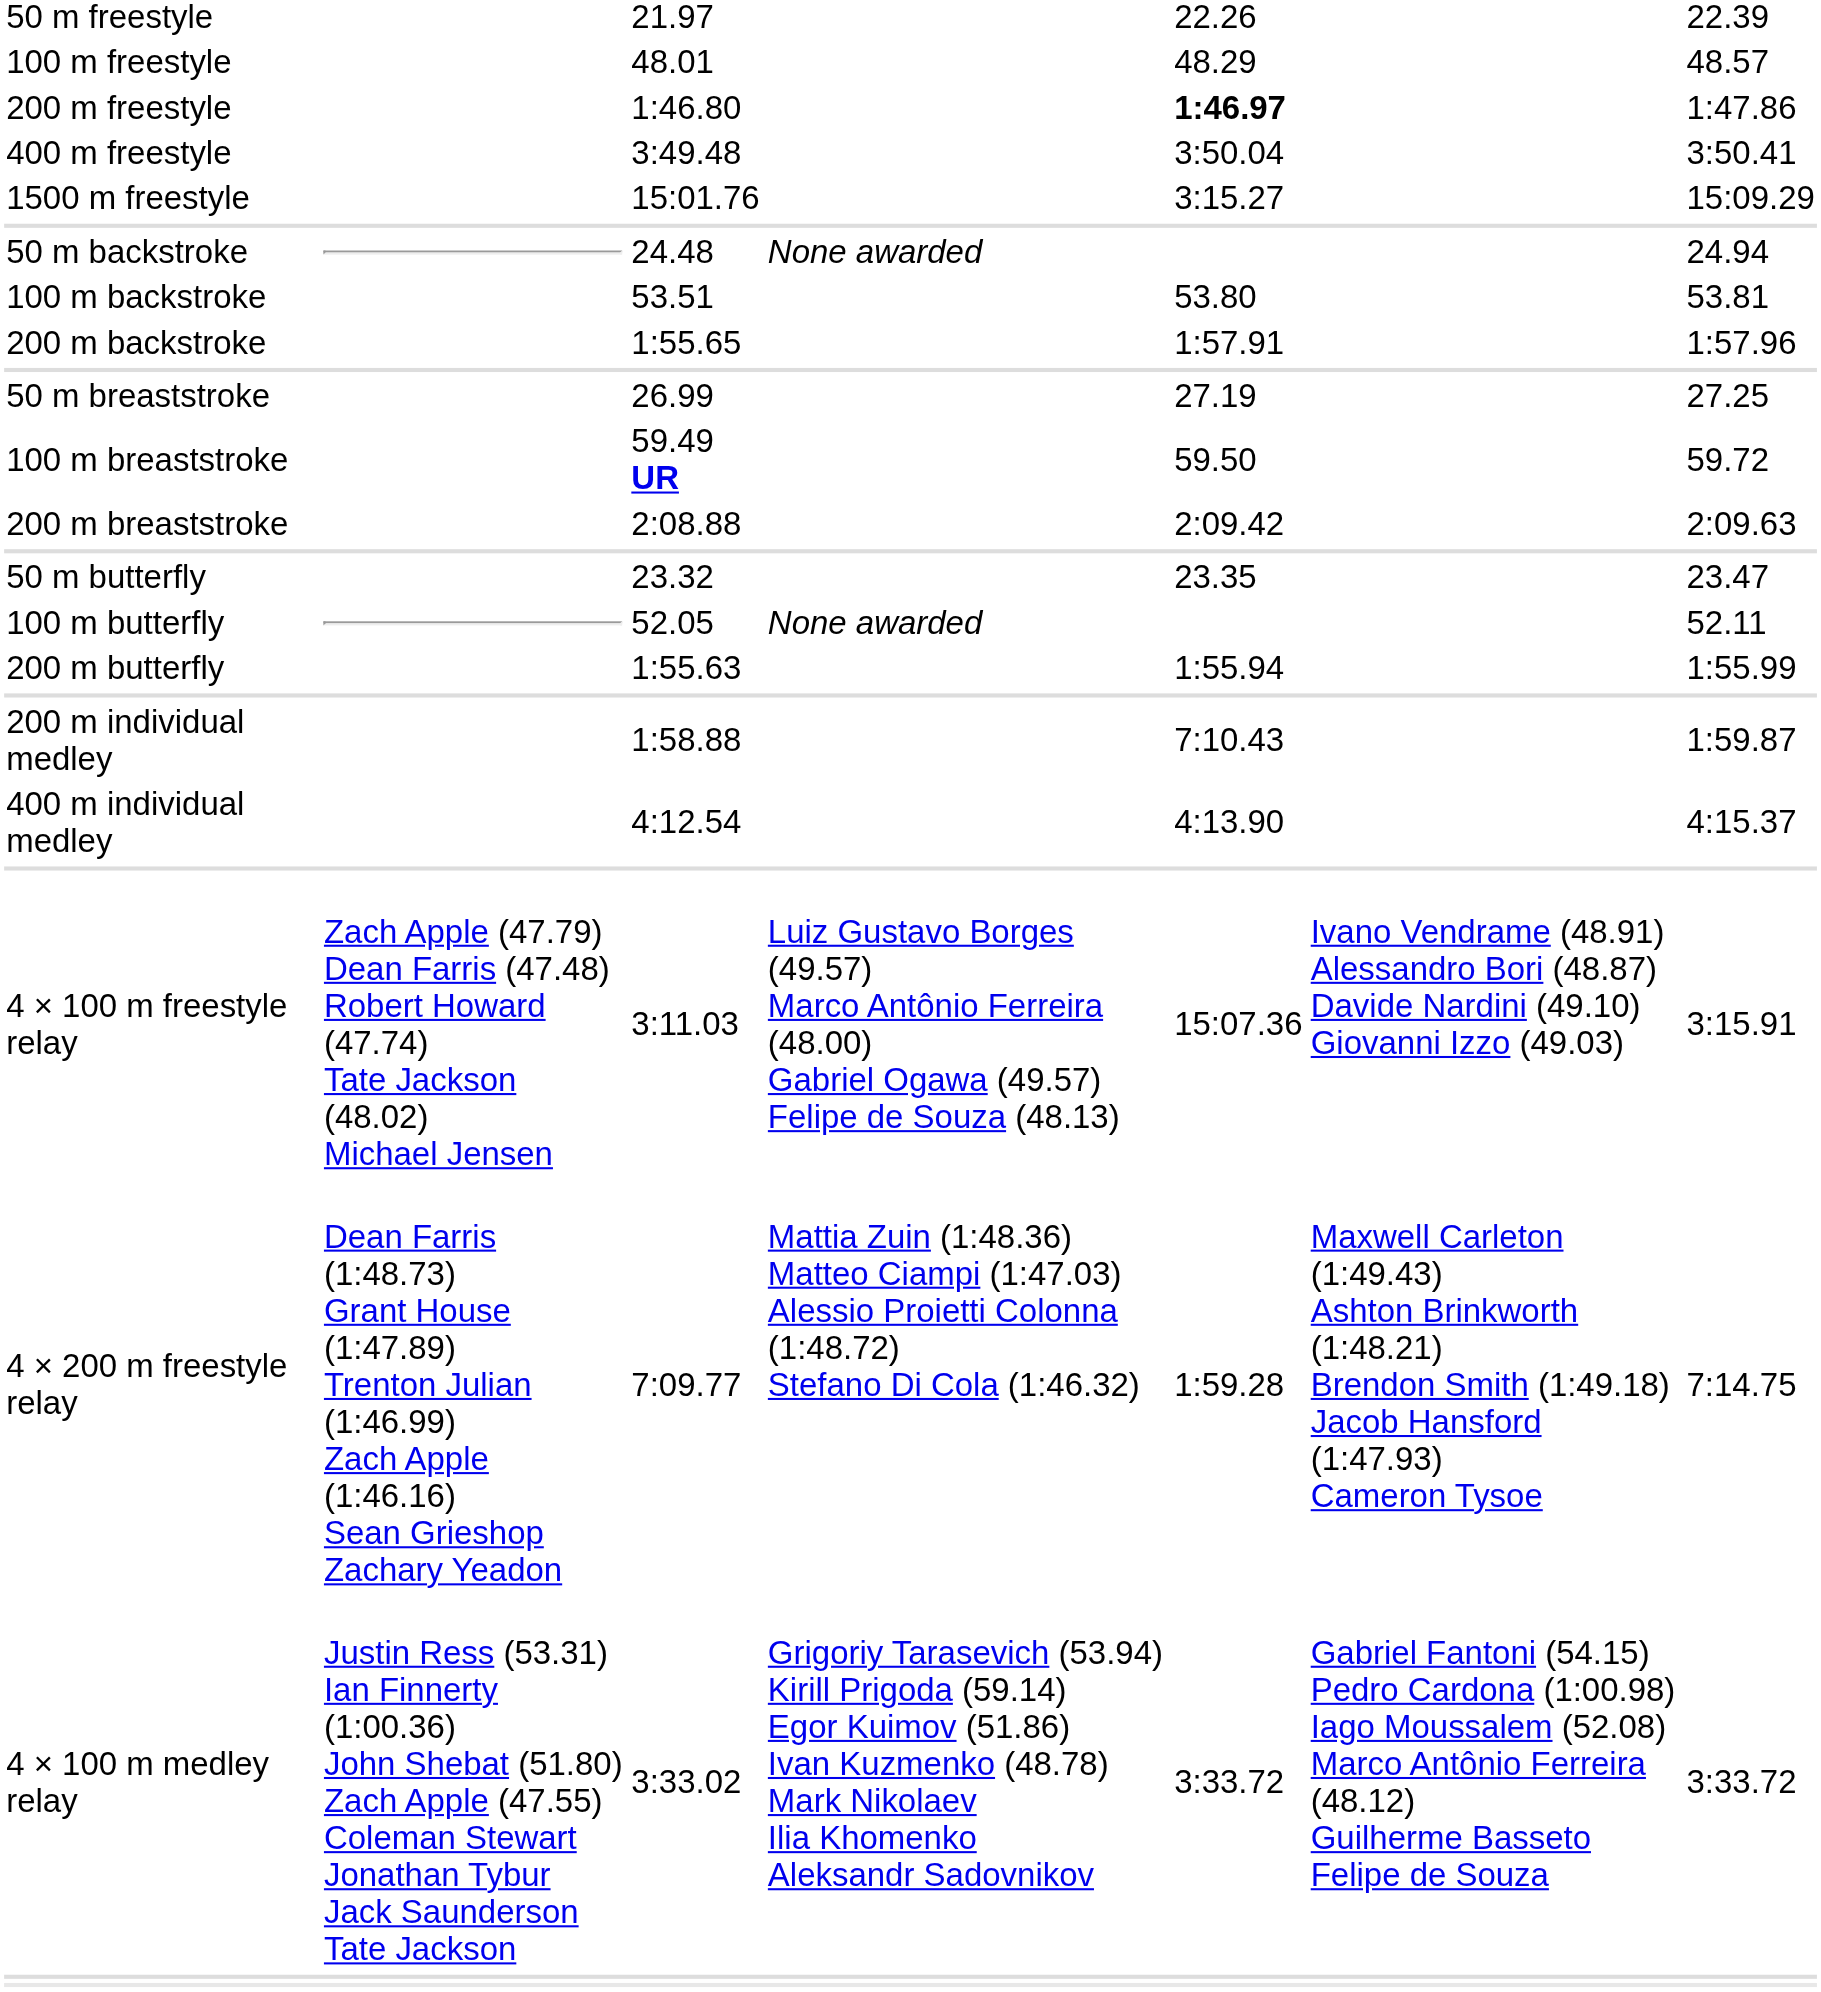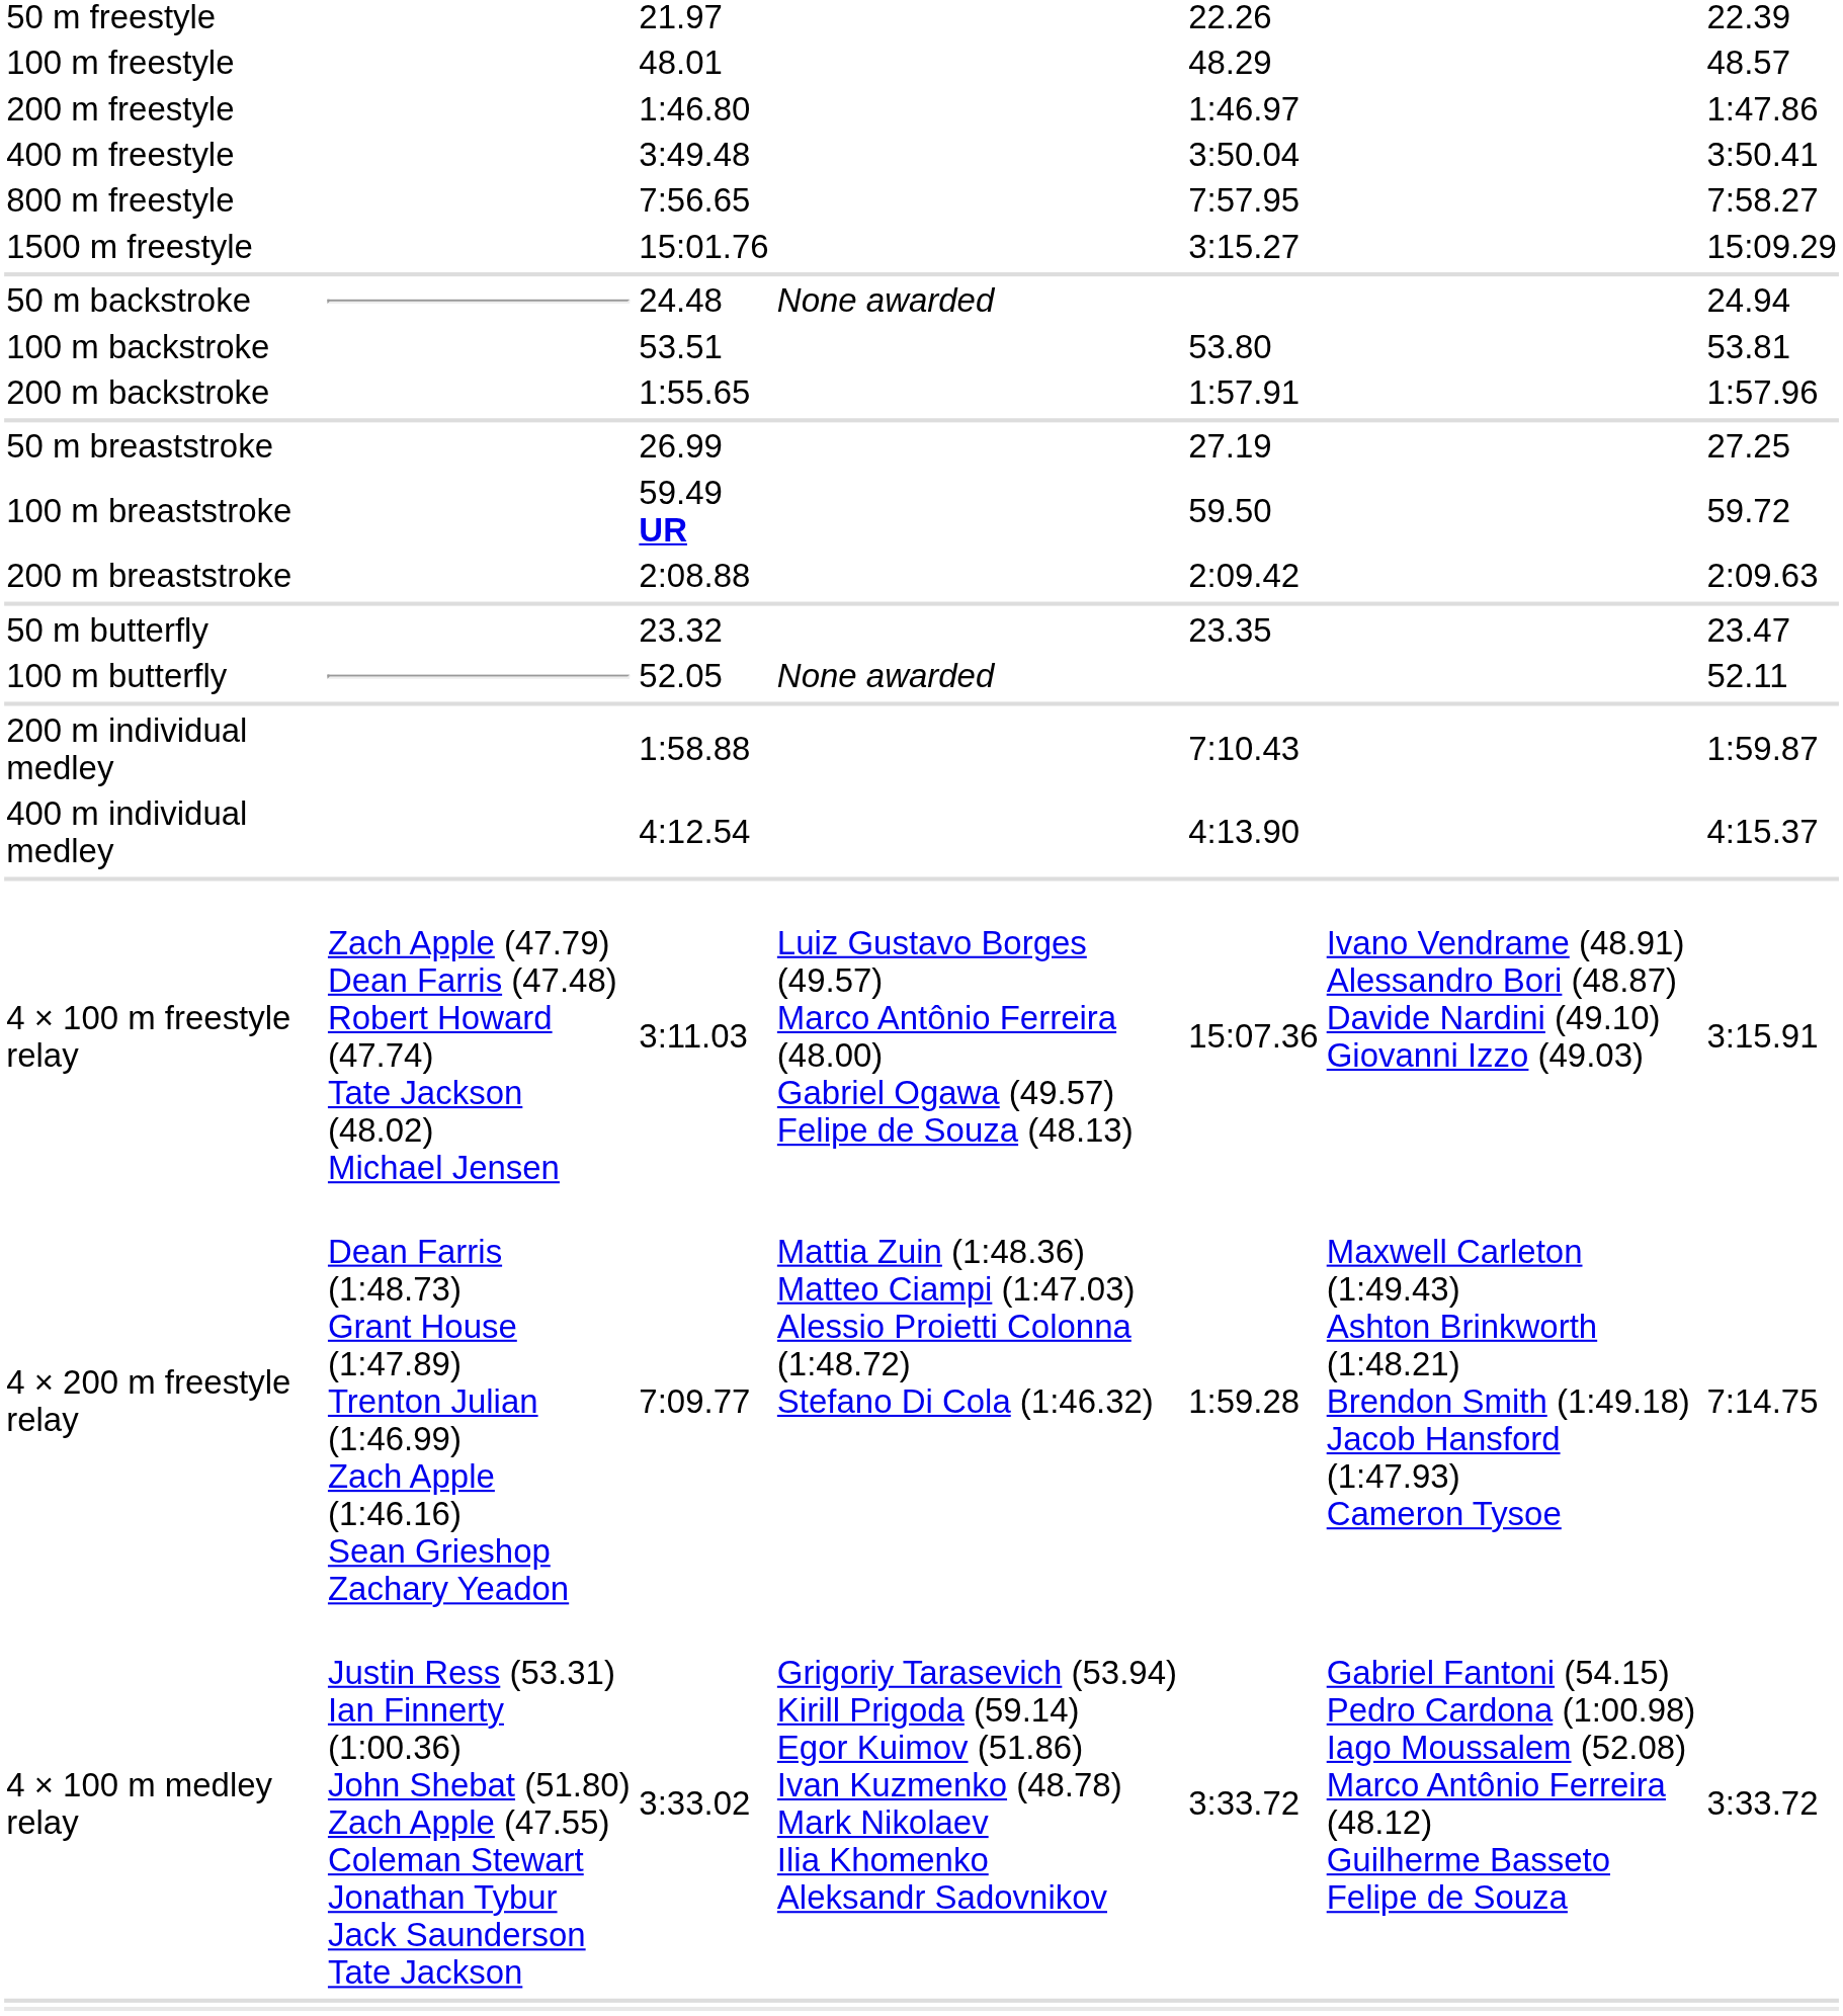200 m freestyle | column 5: bold -> normal
+ row: 800 m freestyle | 7:56.65 | 7:57.95 | 7:58.27
- row: 200 m butterfly | 1:55.63 | 1:55.94 | 1:55.99
